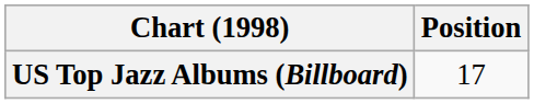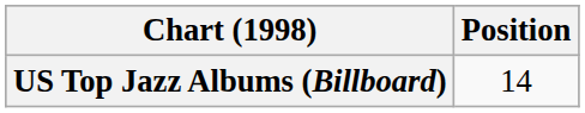US Top Jazz Albums (Billboard) | Position: 17 -> 14
